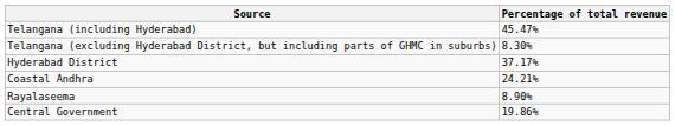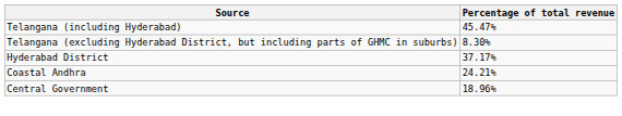- row: Rayalaseema | 8.90%
Central Government | Percentage of total revenue: 19.86% -> 18.96%
